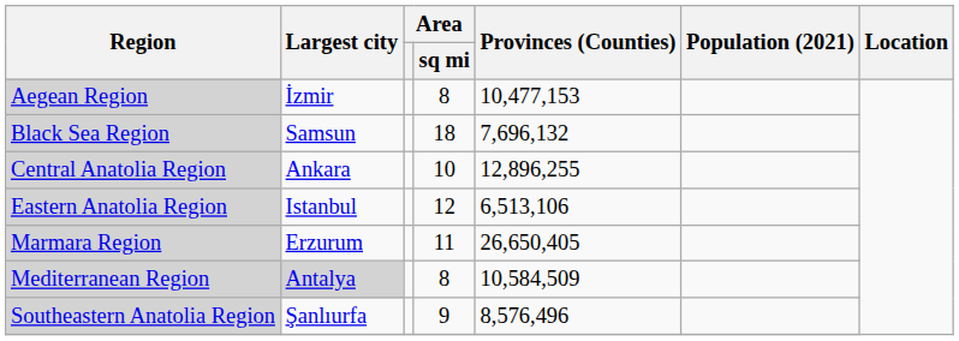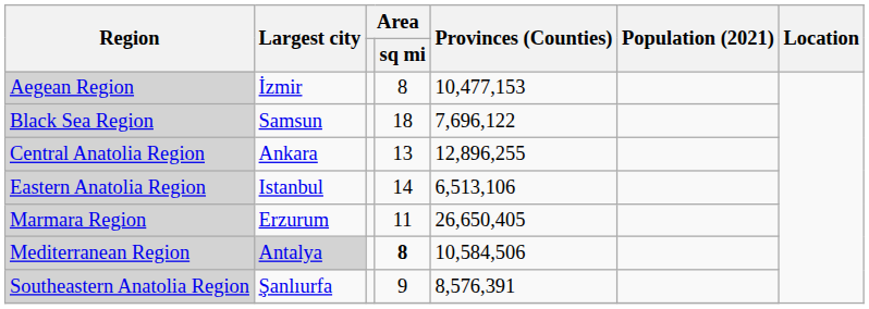Black Sea Region | Provinces (Counties): 7,696,132 -> 7,696,122
Central Anatolia Region | Area / sq mi: 10 -> 13
Eastern Anatolia Region | Area / sq mi: 12 -> 14
Mediterranean Region | Area / sq mi: normal -> bold
Mediterranean Region | Provinces (Counties): 10,584,509 -> 10,584,506
Southeastern Anatolia Region | Provinces (Counties): 8,576,496 -> 8,576,391
